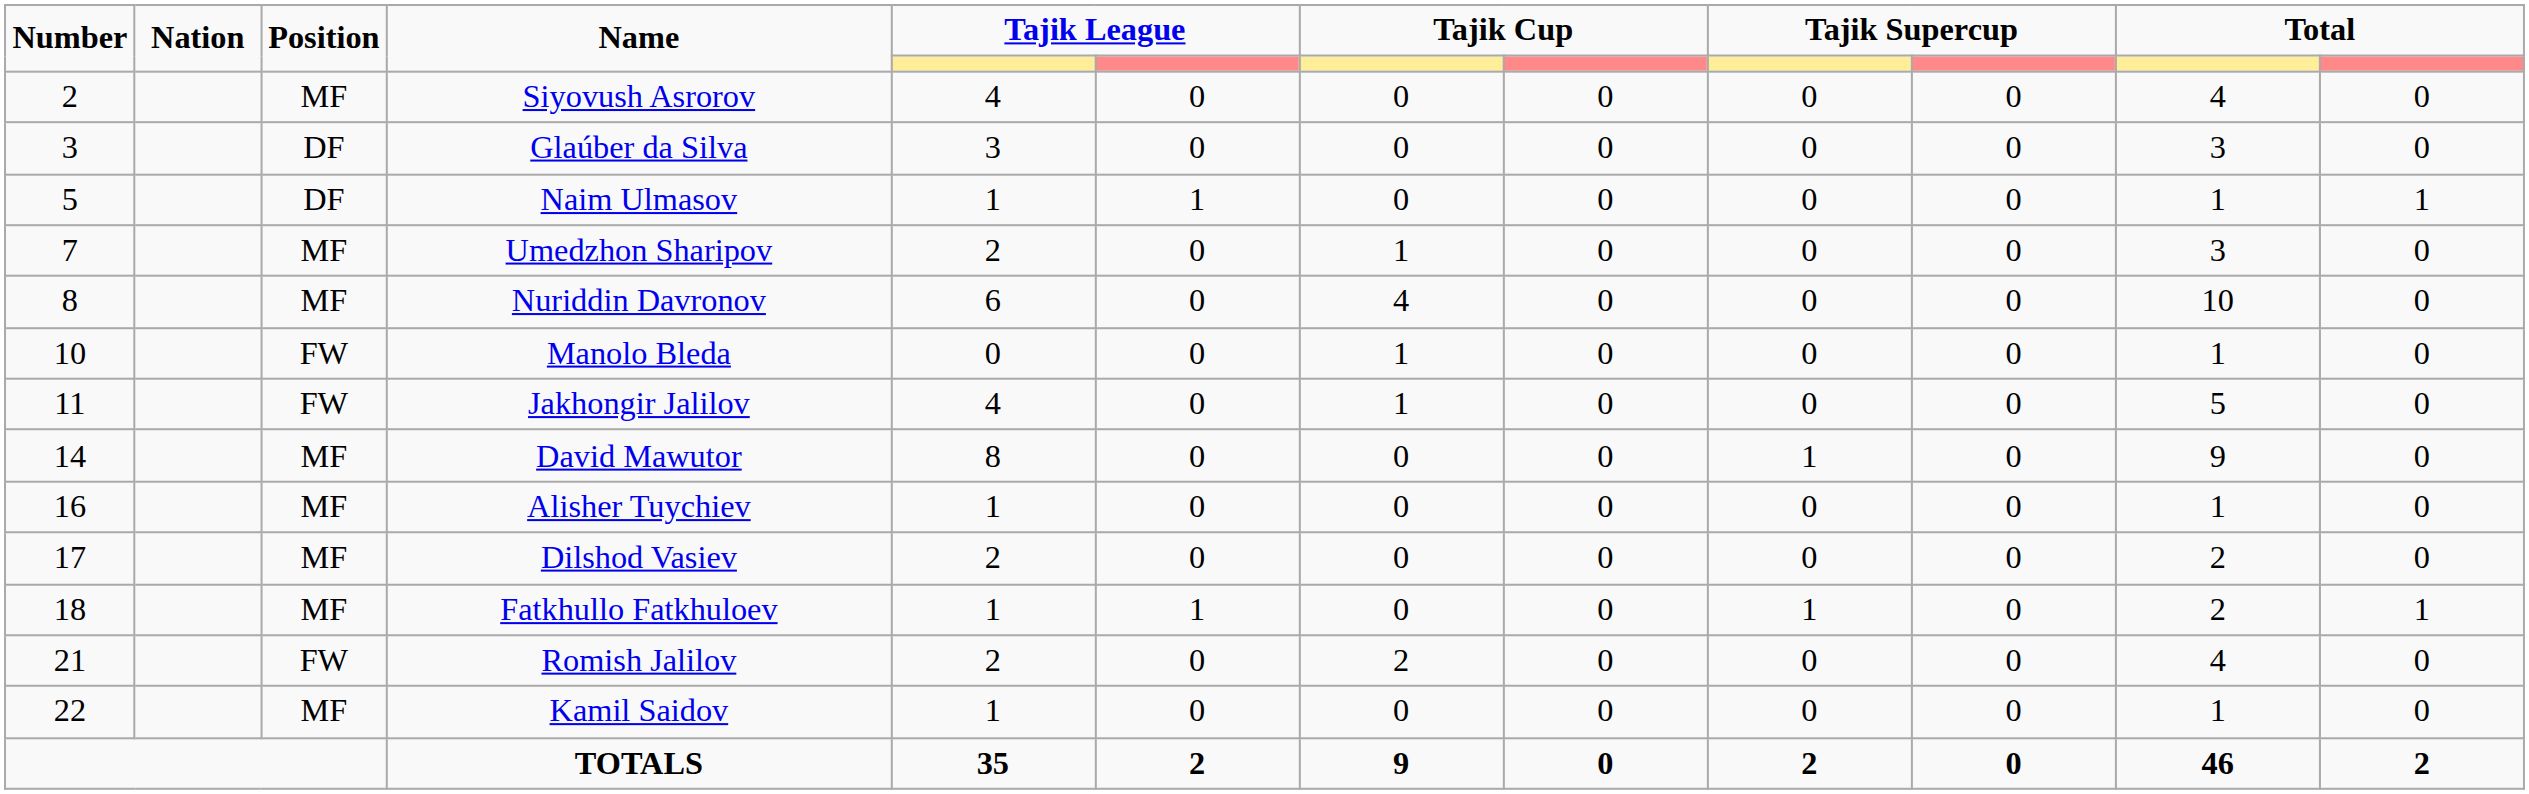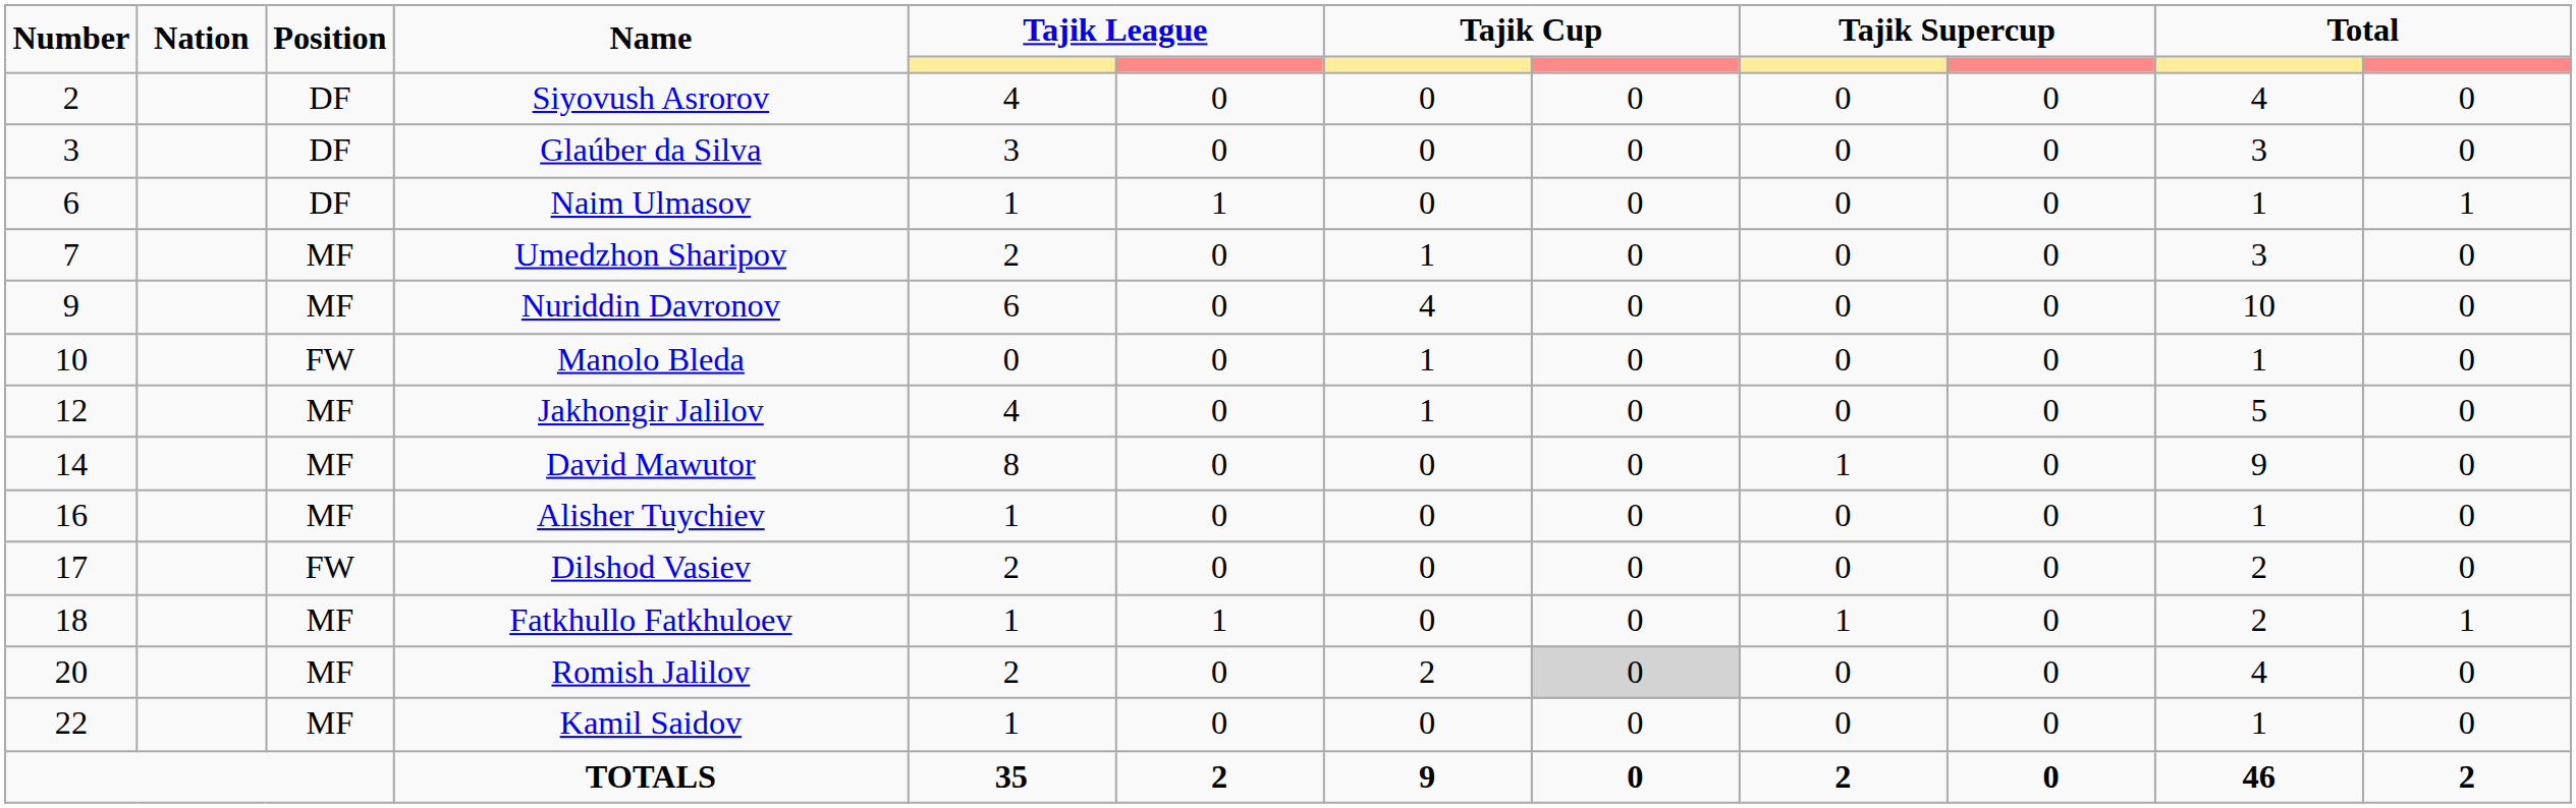Siyovush Asrorov | Position: MF -> DF
Naim Ulmasov | Number: 5 -> 6
Nuriddin Davronov | Number: 8 -> 9
Jakhongir Jalilov | Number: 11 -> 12
Jakhongir Jalilov | Position: FW -> MF
Dilshod Vasiev | Position: MF -> FW
Romish Jalilov | Number: 21 -> 20
Romish Jalilov | Position: FW -> MF
Romish Jalilov | column 8: no background -> lightgrey background
